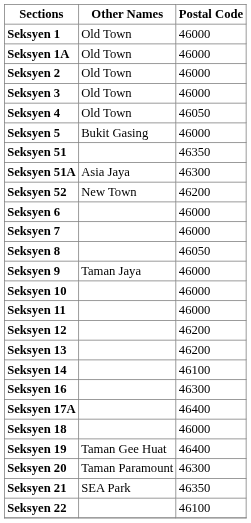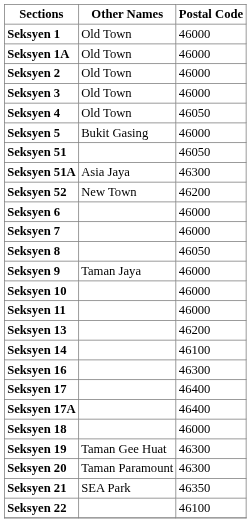Seksyen 51 | Postal Code: 46350 -> 46050
- row: Seksyen 12 | 46200
+ row: Seksyen 17 | 46400
Seksyen 19 | Postal Code: 46400 -> 46300
